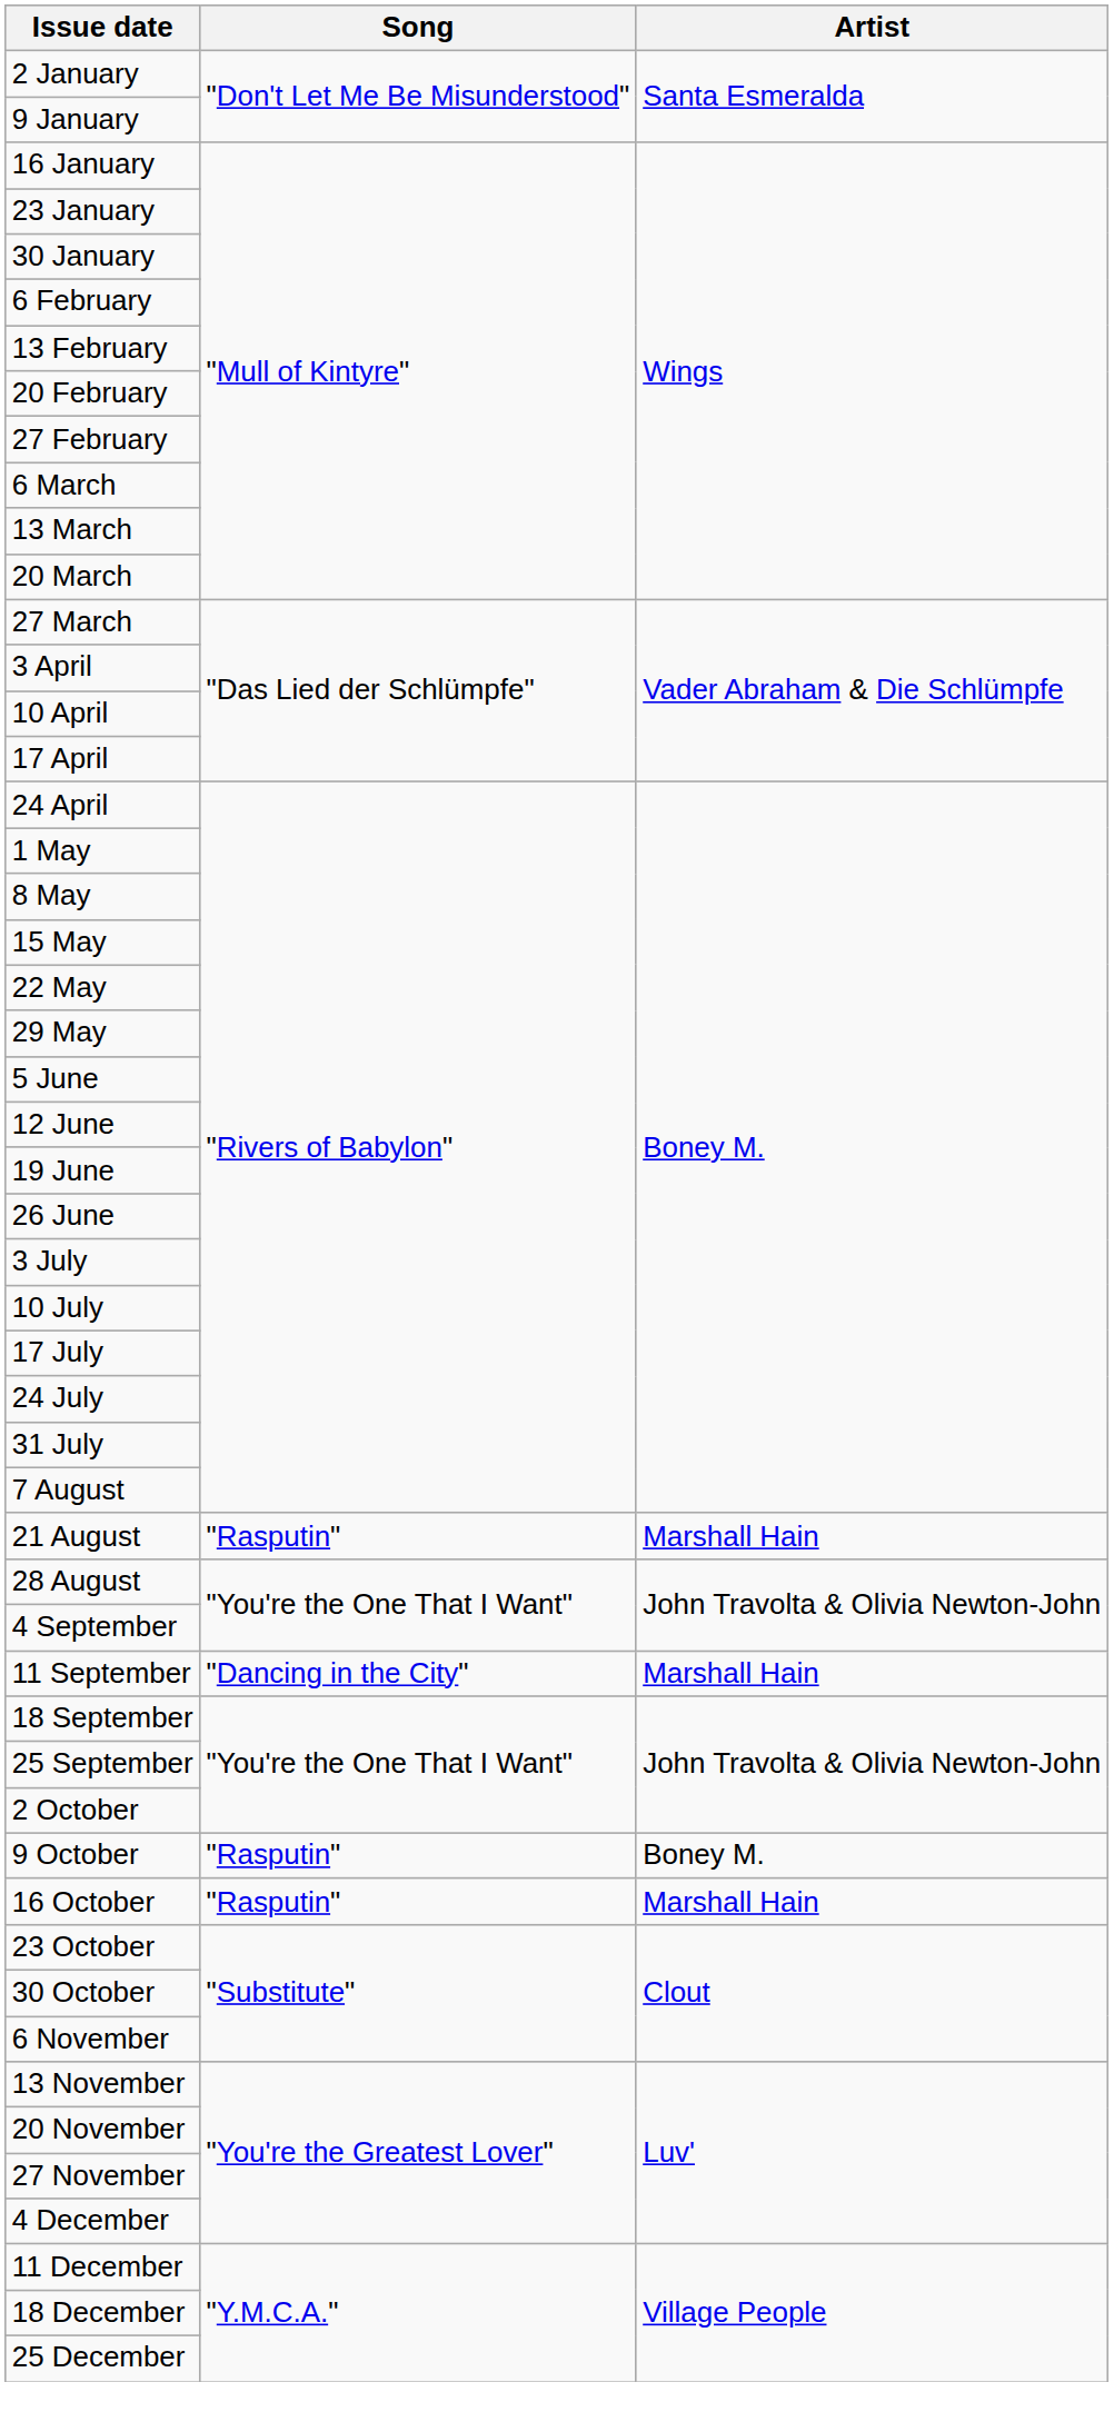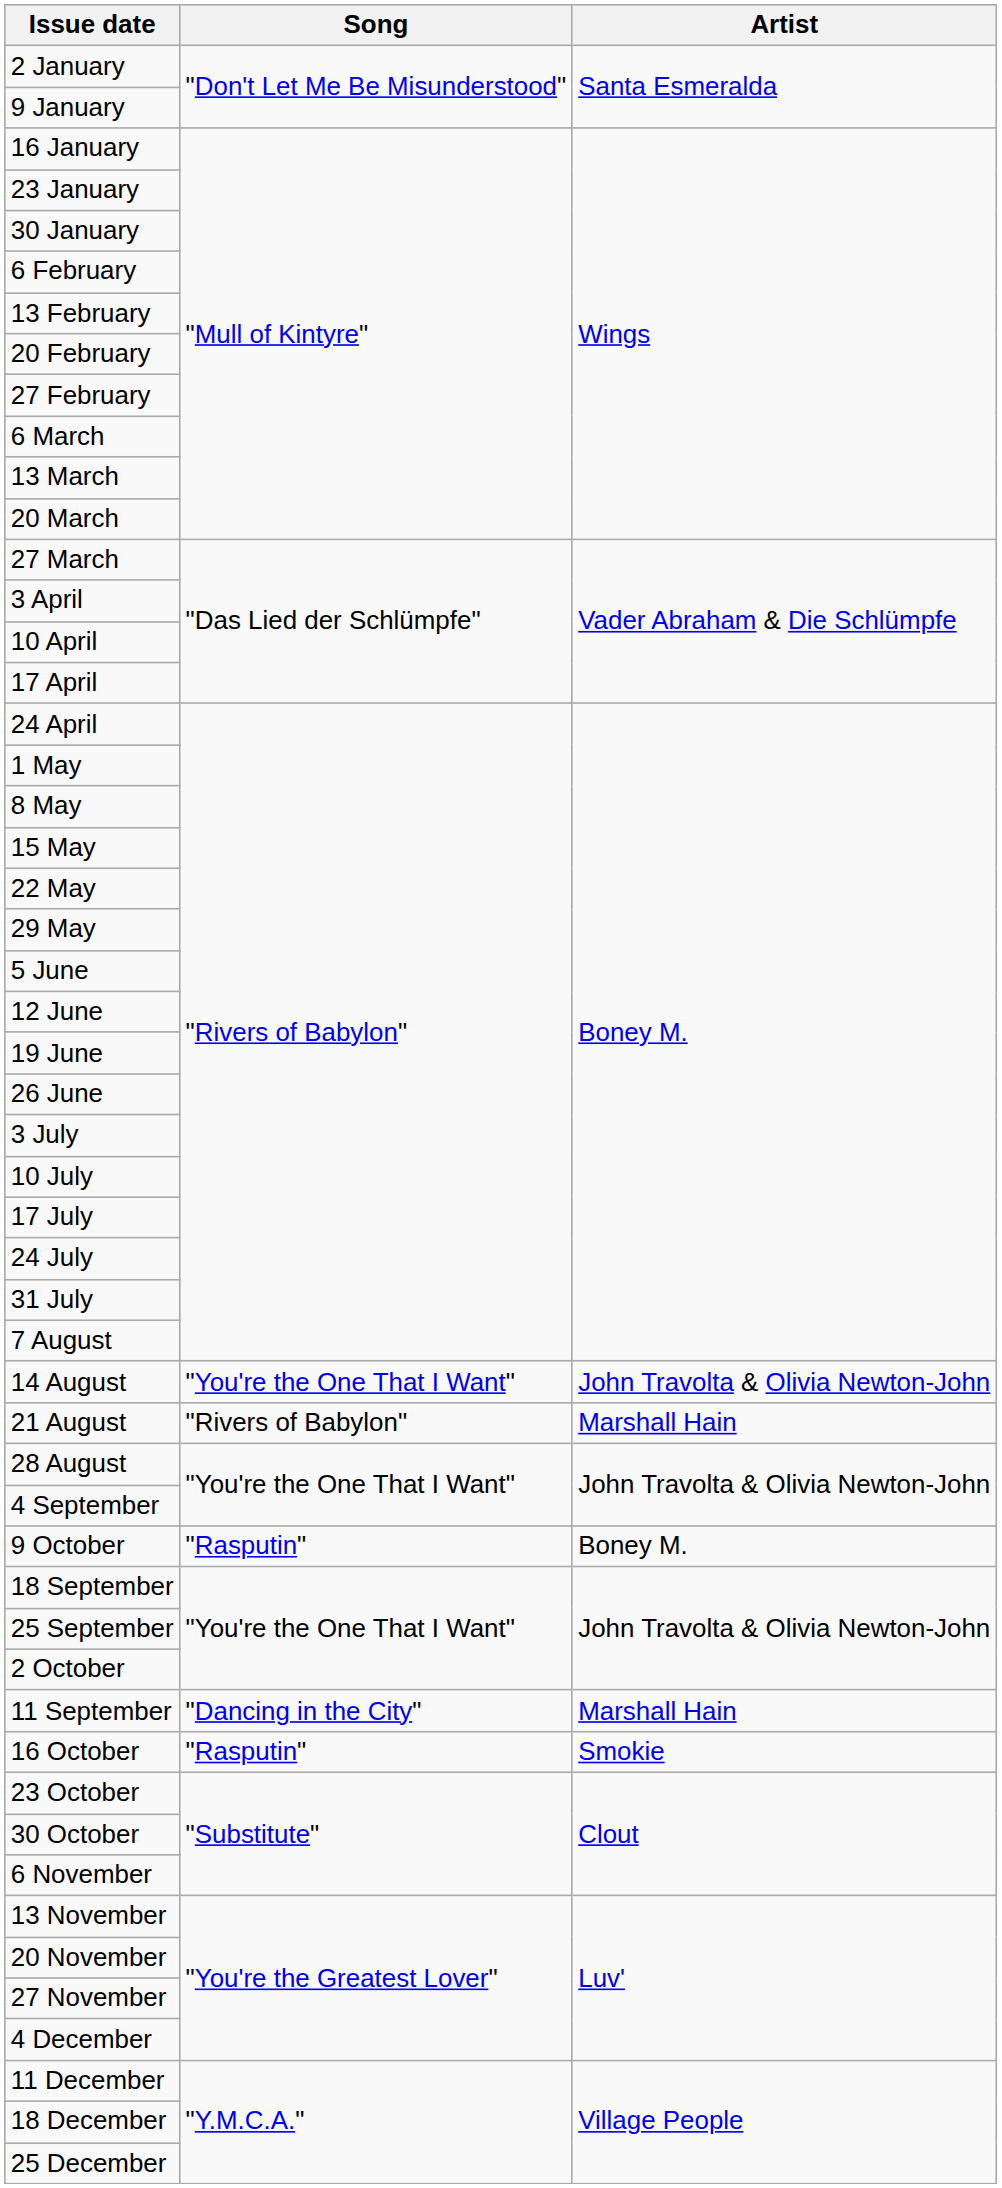+ row: 14 August | "You're the One That I Want" | John Travolta & Olivia Newton-John
21 August | Song: "Rasputin" -> "Rivers of Babylon"
rows swapped: 11 September <-> 9 October
16 October | Artist: Marshall Hain -> Smokie
